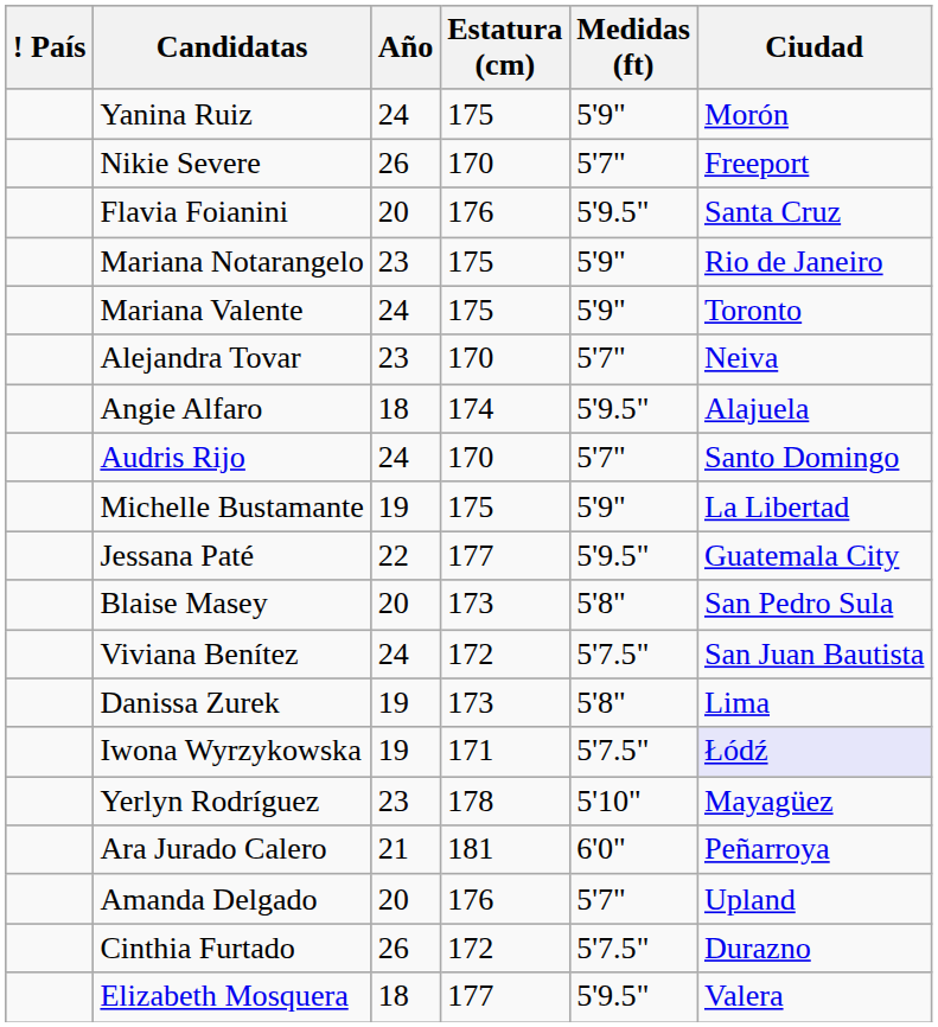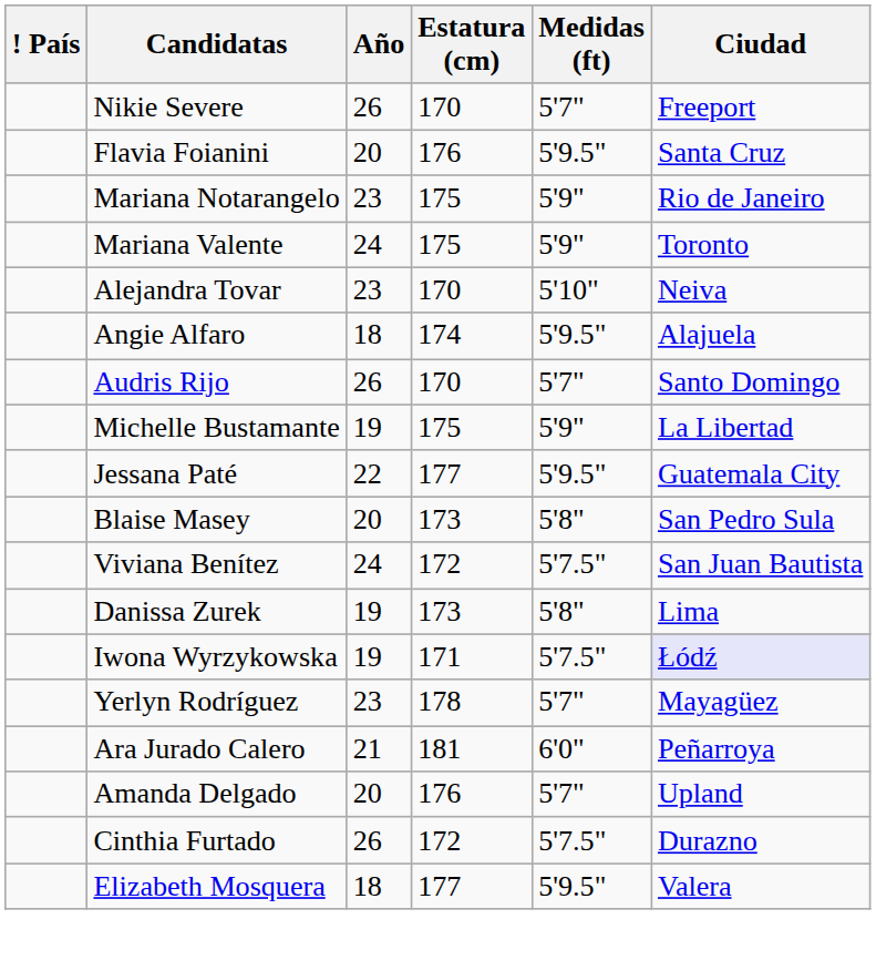- row: Yanina Ruiz | 24 | 175 | 5'9" | Morón
Alejandra Tovar | Medidas (ft): 5'7" -> 5'10"
Audris Rijo | Año: 24 -> 26
Yerlyn Rodríguez | Medidas (ft): 5'10" -> 5'7"
